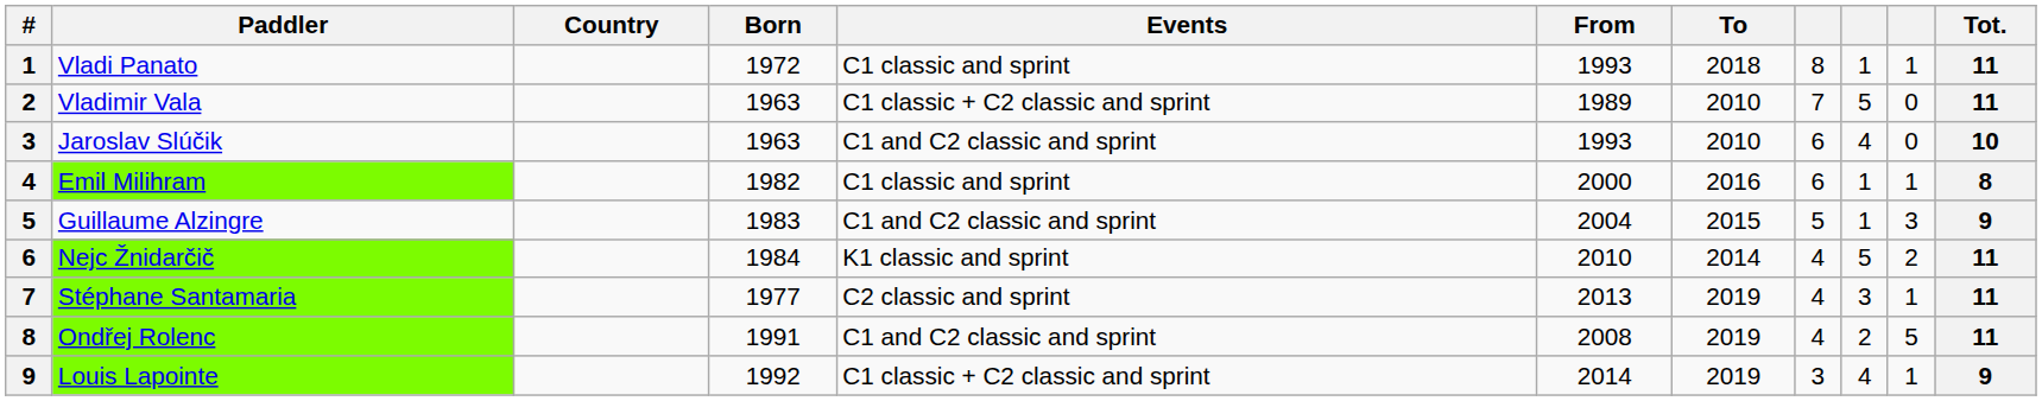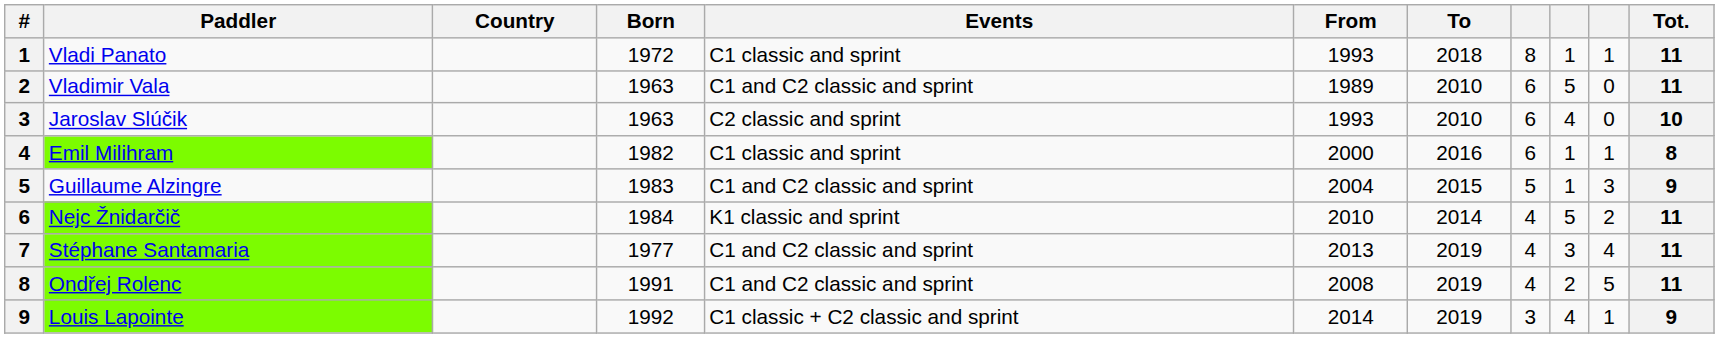Vladimir Vala | Events: C1 classic + C2 classic and sprint -> C1 and C2 classic and sprint
Vladimir Vala | column 8: 7 -> 6
Jaroslav Slúčik | Events: C1 and C2 classic and sprint -> C2 classic and sprint
Stéphane Santamaria | Events: C2 classic and sprint -> C1 and C2 classic and sprint
Stéphane Santamaria | column 10: 1 -> 4
